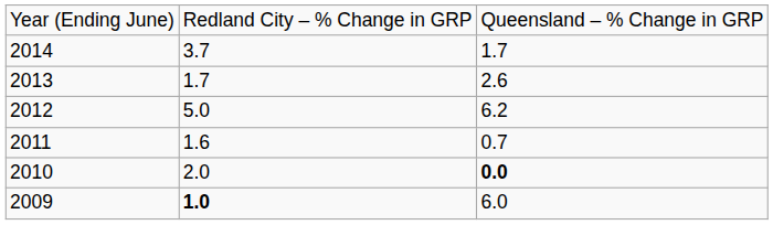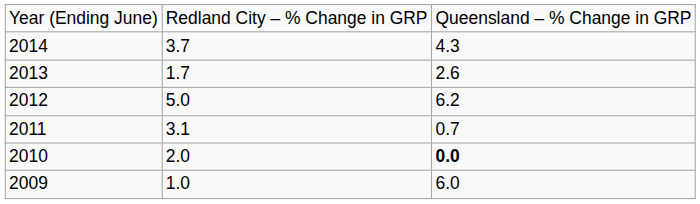2014 | column 3: 1.7 -> 4.3
2011 | column 2: 1.6 -> 3.1
2009 | column 2: bold -> normal
